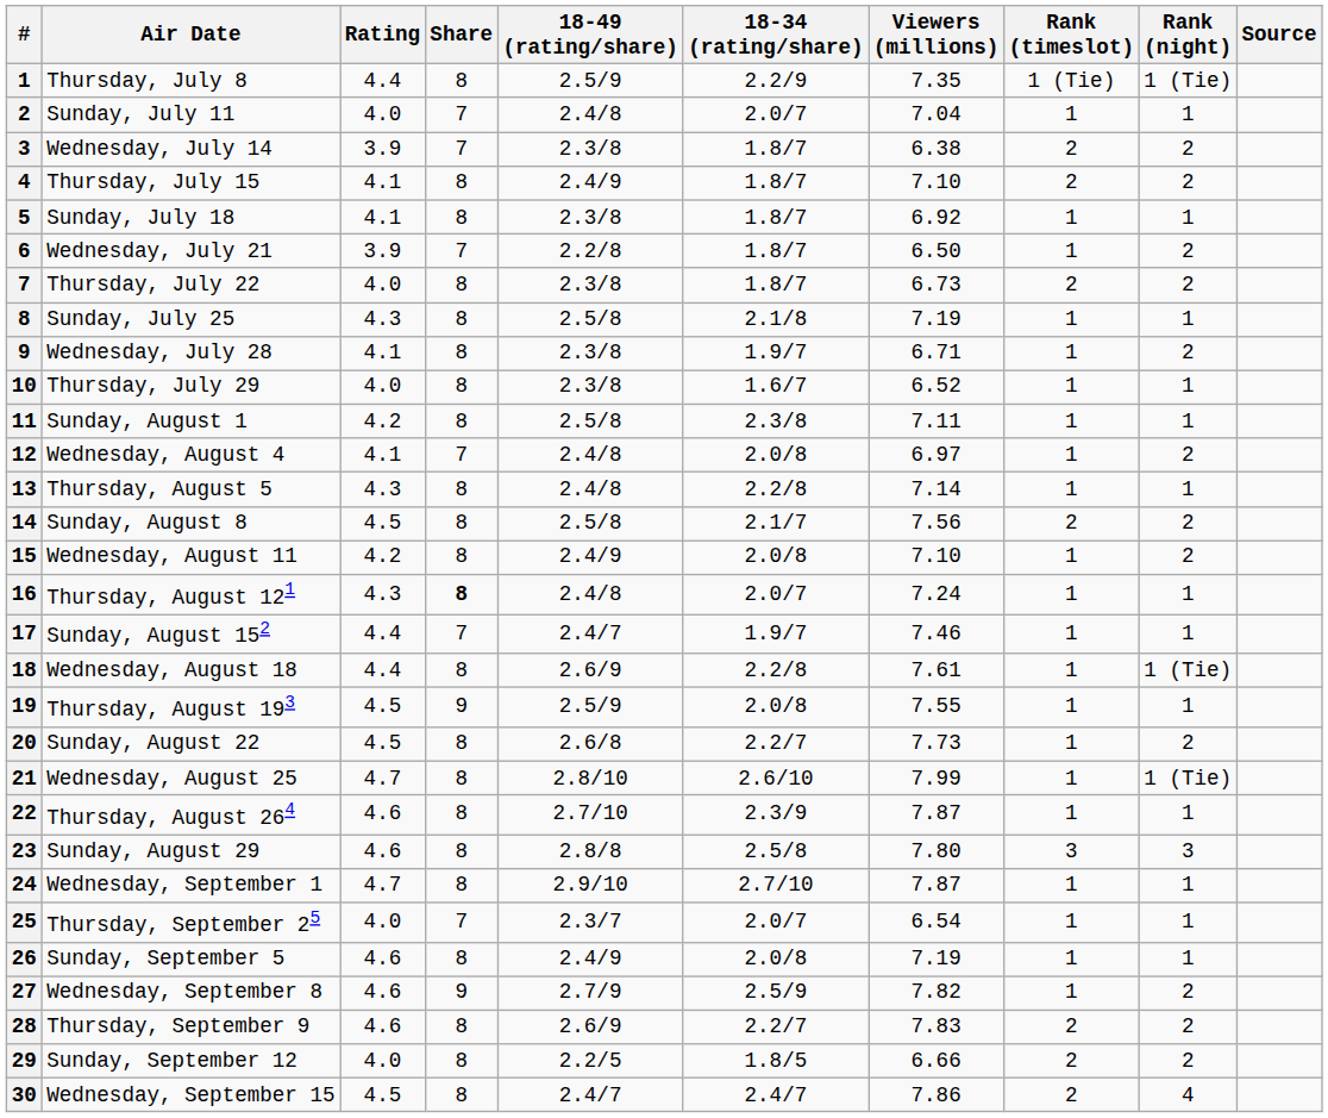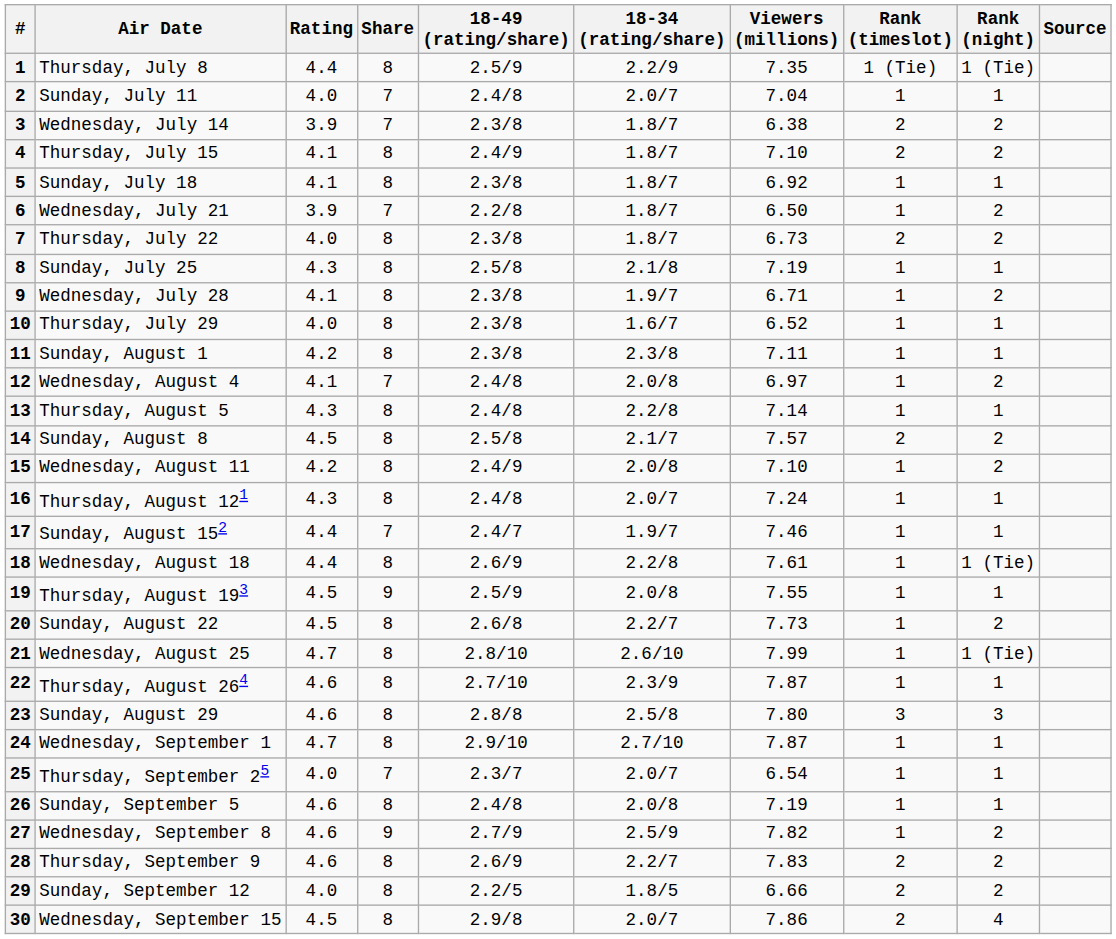Sunday, August 1 | 18-49 (rating/share): 2.5/8 -> 2.3/8
Sunday, August 8 | Viewers (millions): 7.56 -> 7.57
Thursday, August 121 | Share: bold -> normal
Sunday, September 5 | 18-49 (rating/share): 2.4/9 -> 2.4/8
Wednesday, September 15 | 18-49 (rating/share): 2.4/7 -> 2.9/8
Wednesday, September 15 | 18-34 (rating/share): 2.4/7 -> 2.0/7
